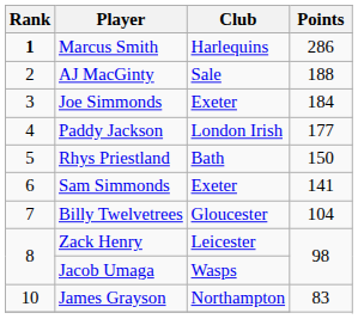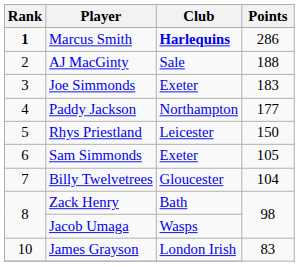Marcus Smith | Club: normal -> bold
Joe Simmonds | Points: 184 -> 183
Paddy Jackson | Club: London Irish -> Northampton
Rhys Priestland | Club: Bath -> Leicester
Sam Simmonds | Points: 141 -> 105
Zack Henry | Club: Leicester -> Bath
James Grayson | Club: Northampton -> London Irish
